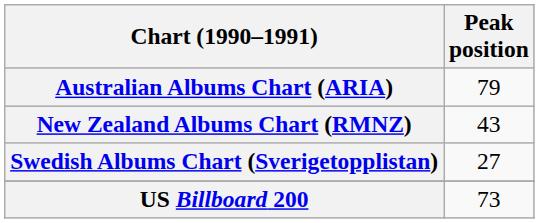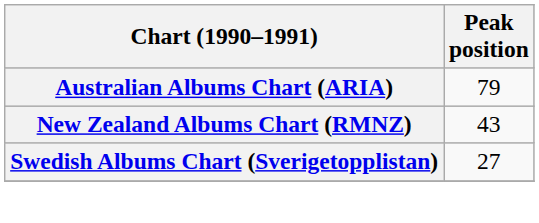- row: US Billboard 200 | 73
